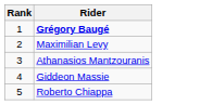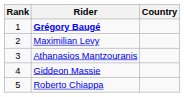+ column: Country
